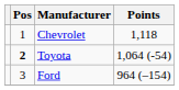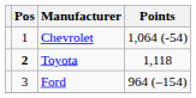Chevrolet | Points: 1,118 -> 1,064 (-54)
Toyota | Points: 1,064 (-54) -> 1,118
